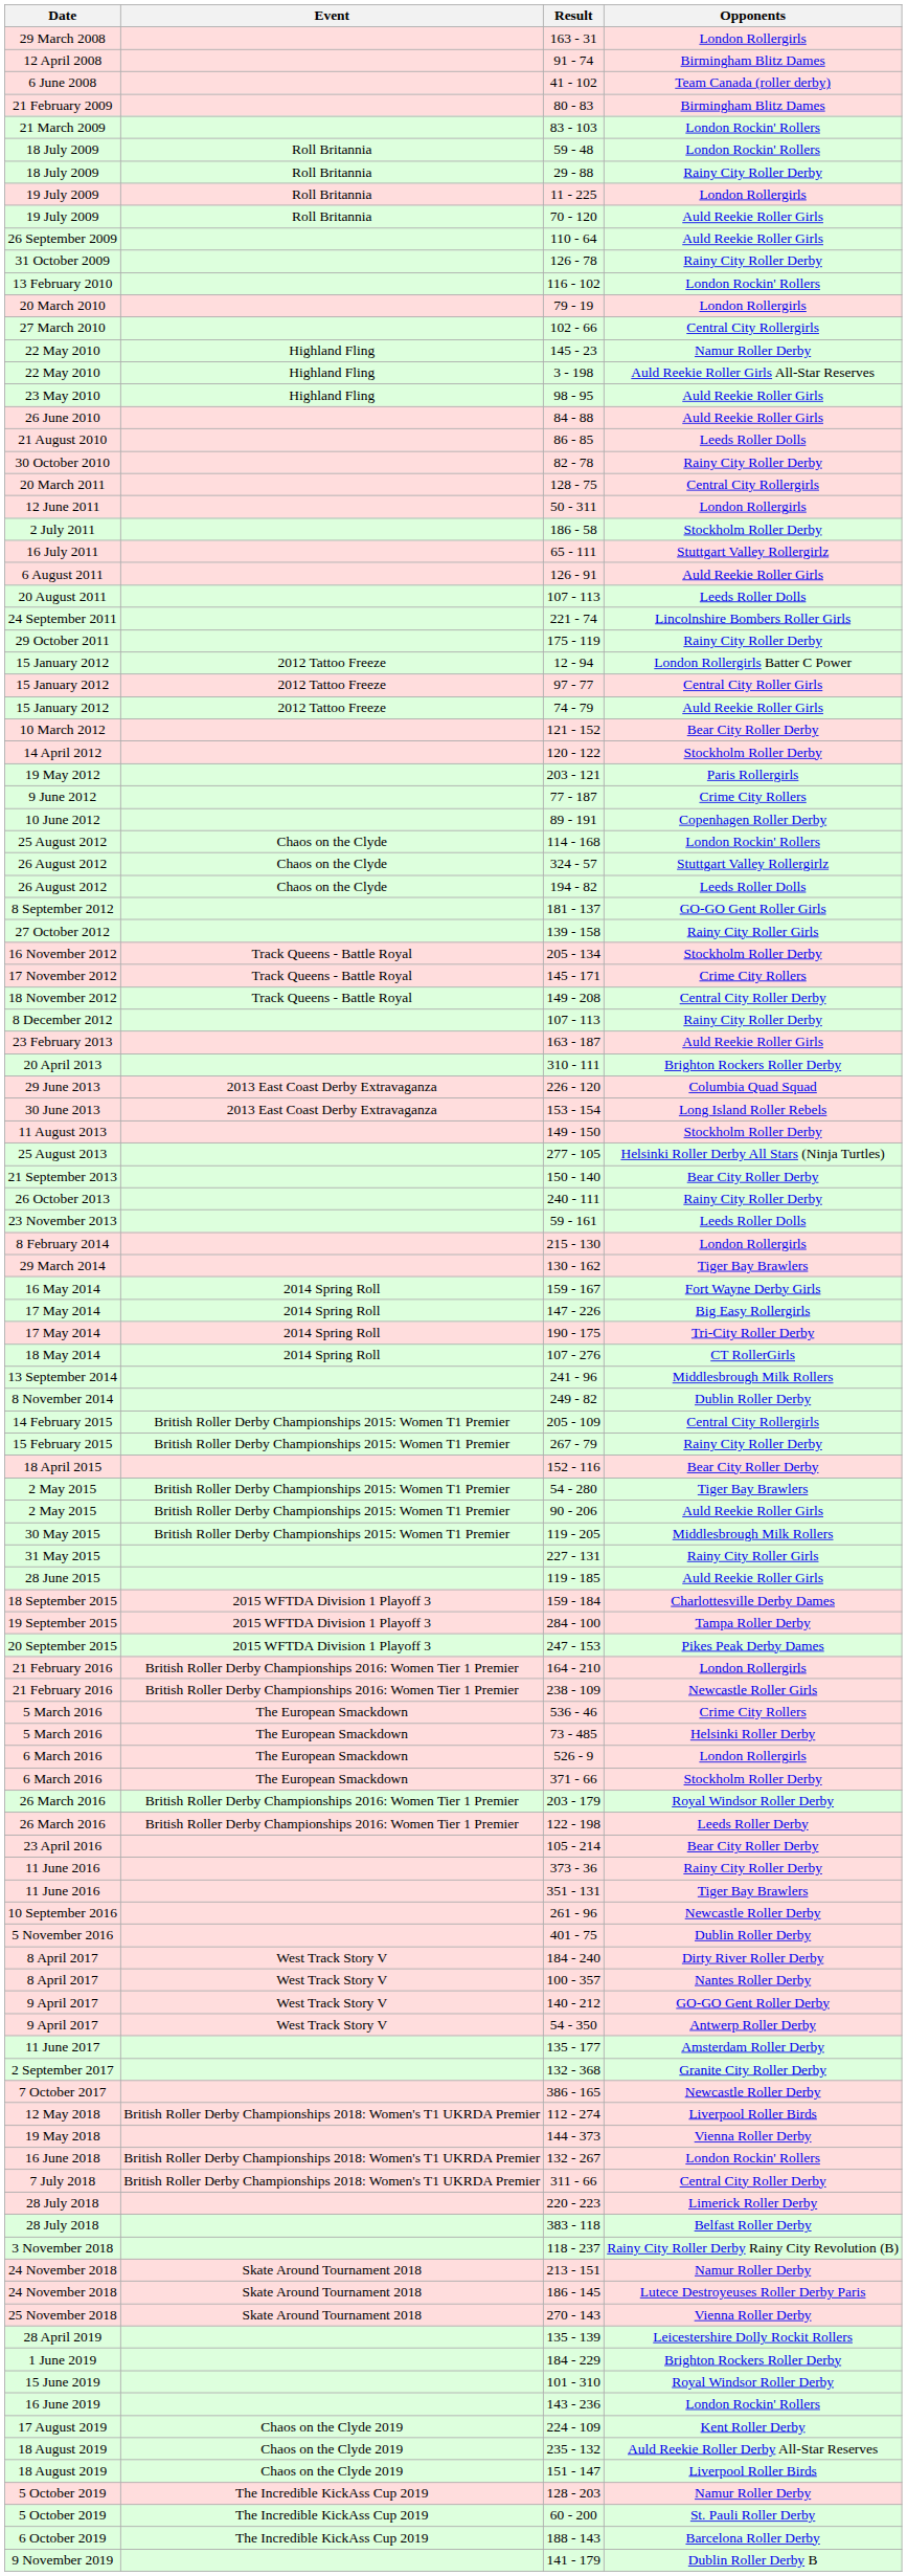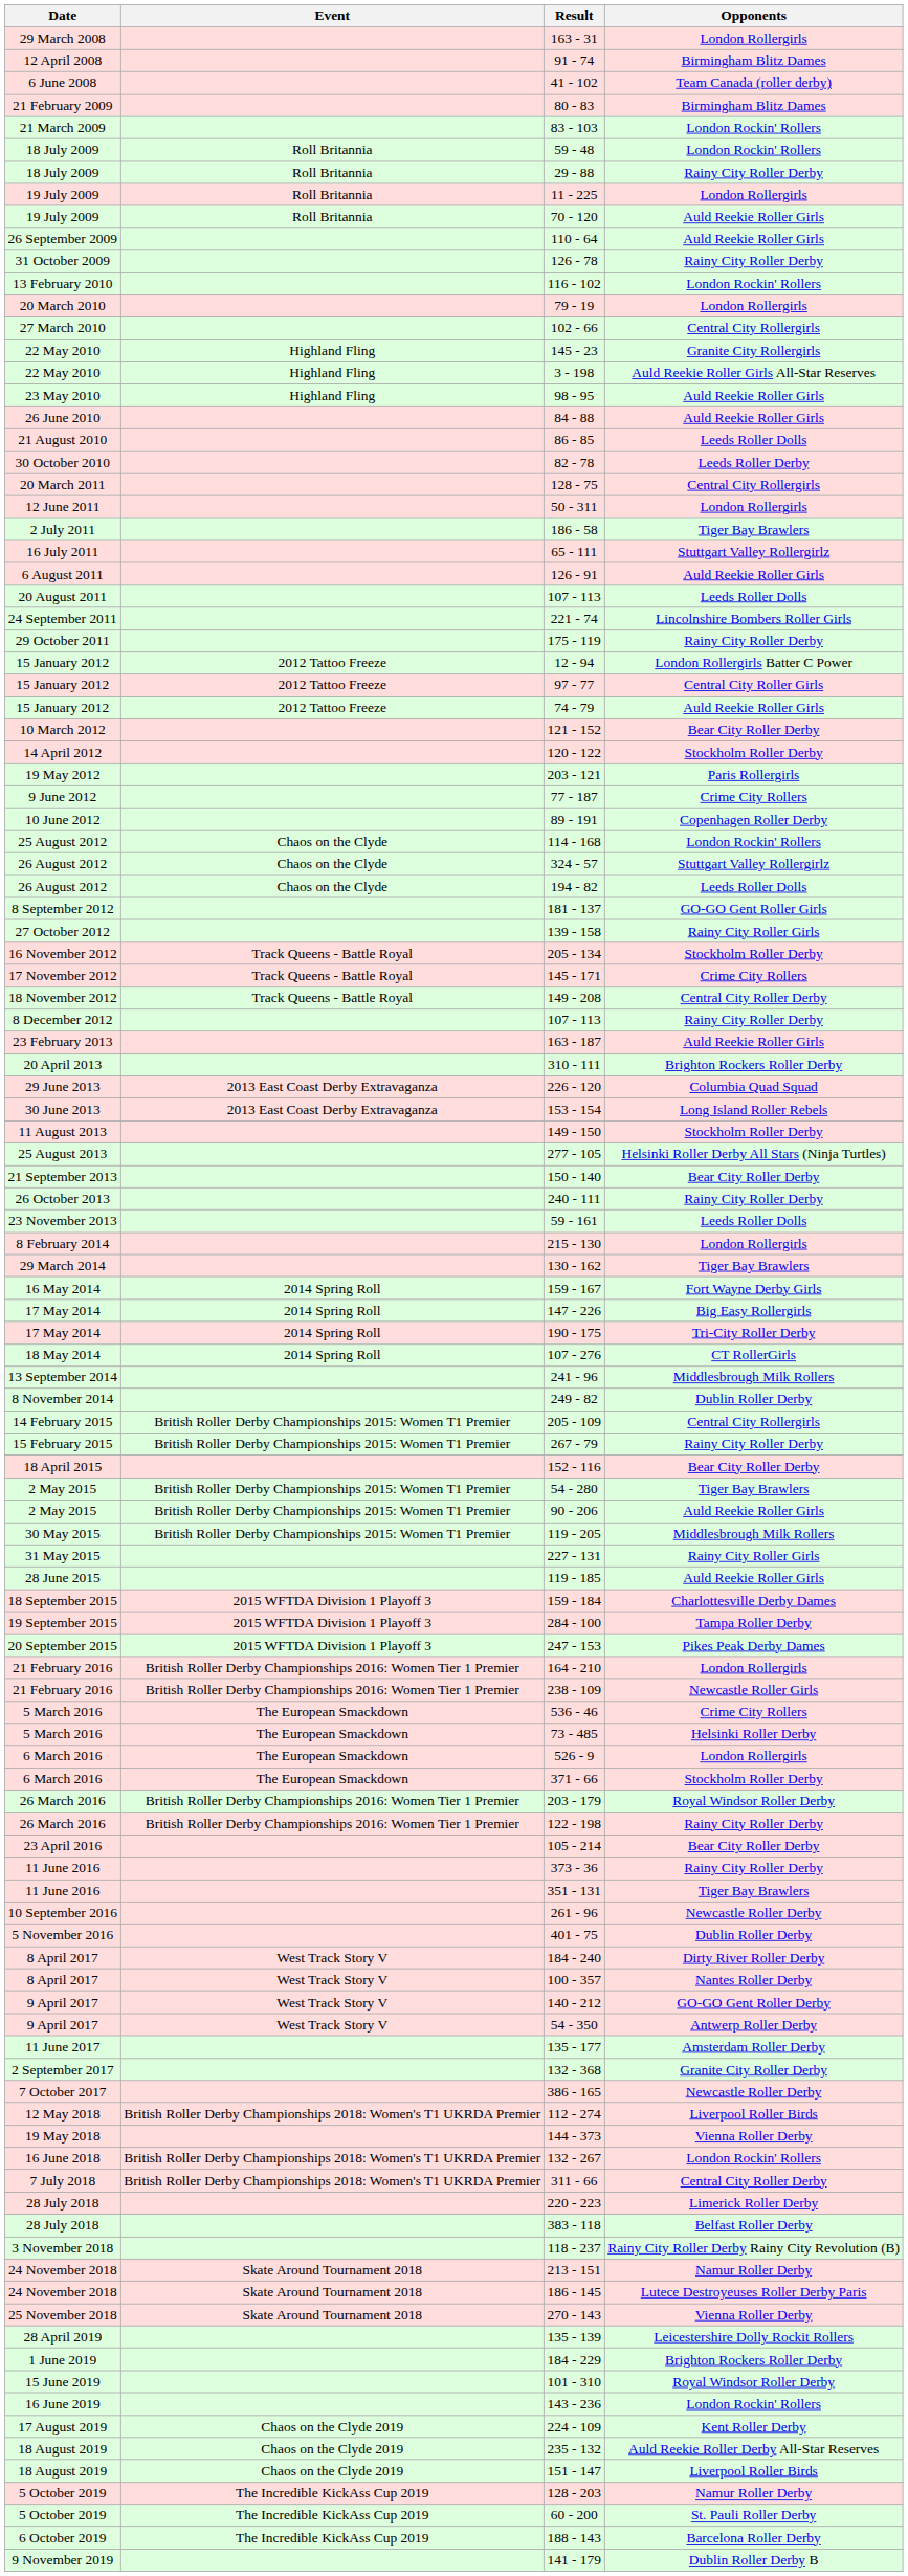145 - 23 | Opponents: Namur Roller Derby -> Granite City Rollergirls
82 - 78 | Opponents: Rainy City Roller Derby -> Leeds Roller Derby
186 - 58 | Opponents: Stockholm Roller Derby -> Tiger Bay Brawlers
122 - 198 | Opponents: Leeds Roller Derby -> Rainy City Roller Derby
